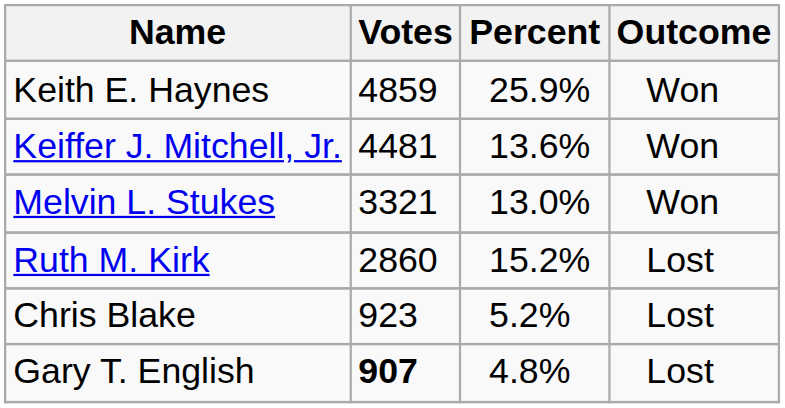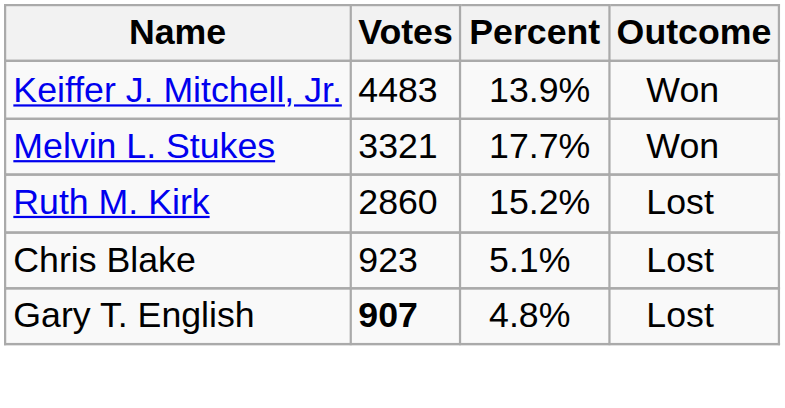- row: Keith E. Haynes | 4859 | 25.9% | Won
Keiffer J. Mitchell, Jr. | Votes: 4481 -> 4483
Keiffer J. Mitchell, Jr. | Percent: 13.6% -> 13.9%
Melvin L. Stukes | Percent: 13.0% -> 17.7%
Chris Blake | Percent: 5.2% -> 5.1%
